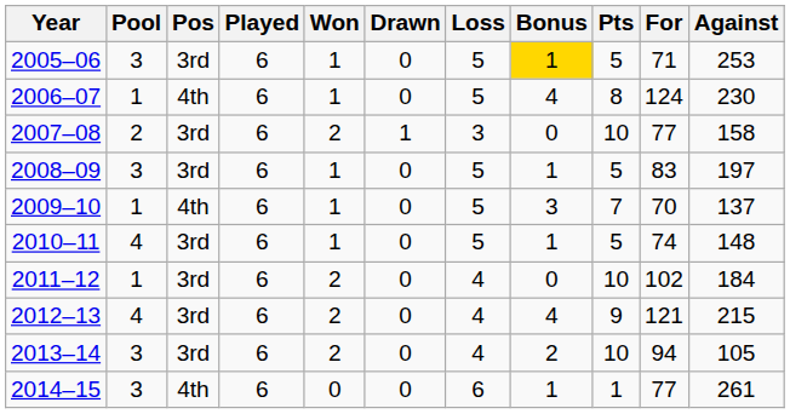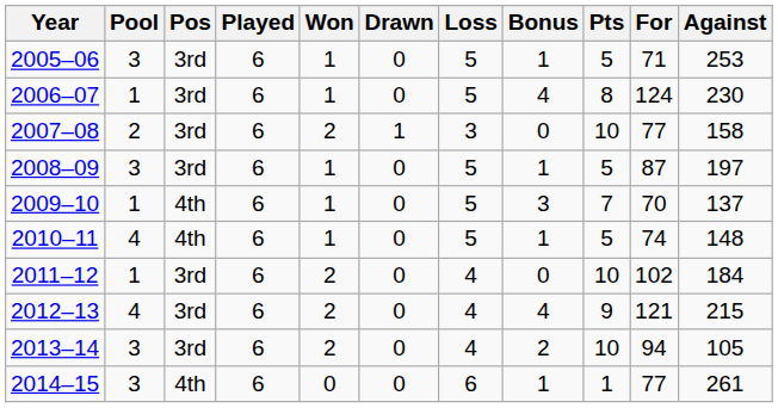2005–06 | Bonus: gold background -> no background
2006–07 | Pos: 4th -> 3rd
2008–09 | For: 83 -> 87
2010–11 | Pos: 3rd -> 4th
